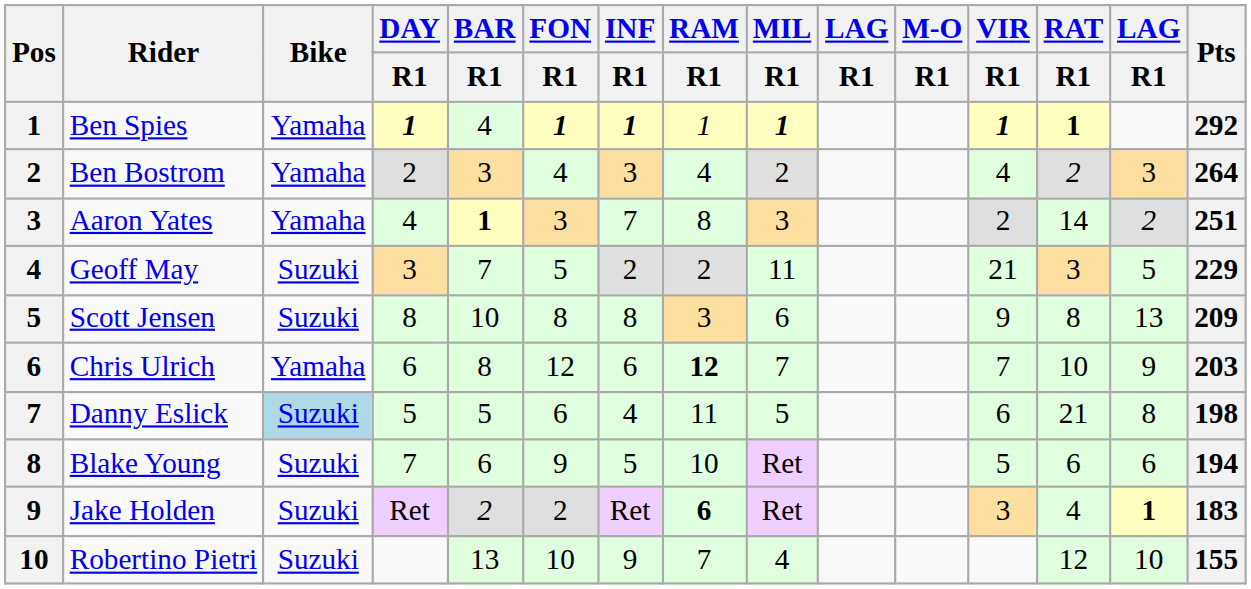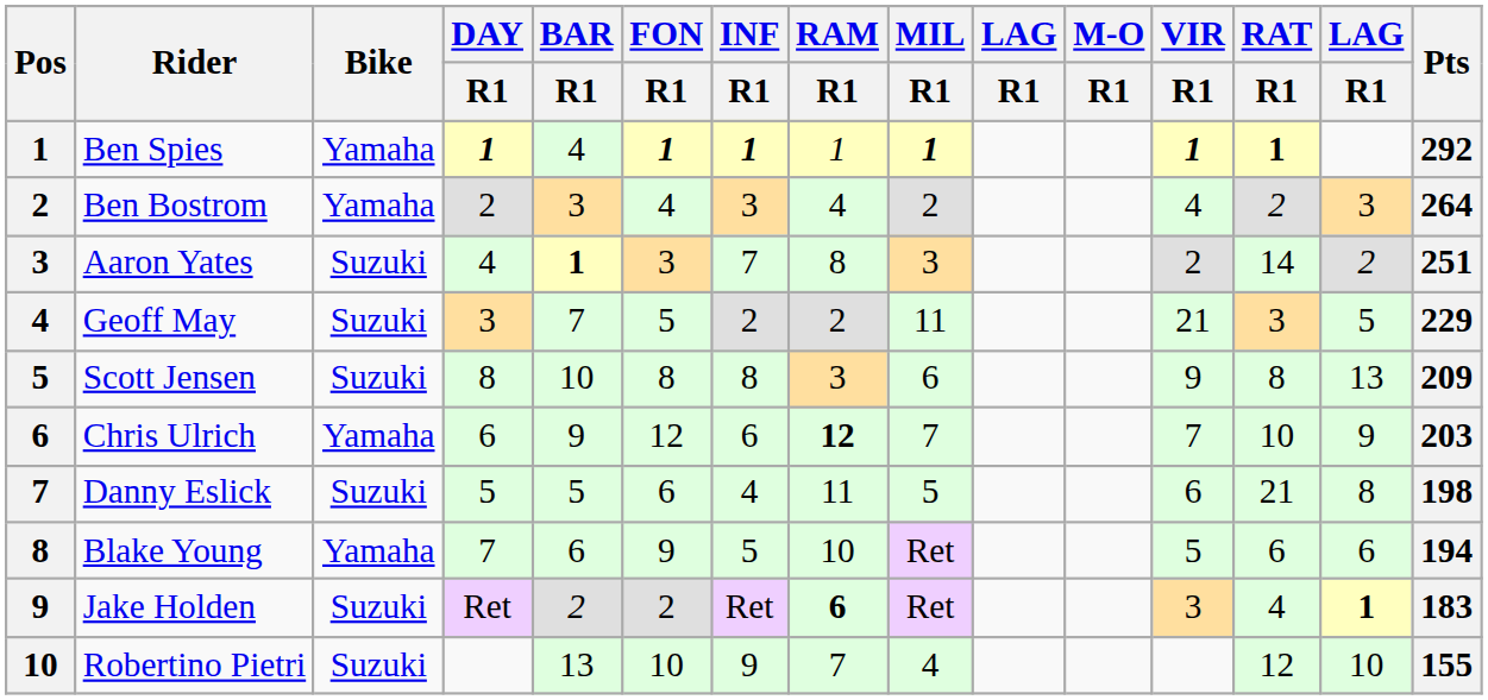Aaron Yates | Bike: Yamaha -> Suzuki
Chris Ulrich | BAR / R1: 8 -> 9
Danny Eslick | Bike: lightblue background -> no background
Blake Young | Bike: Suzuki -> Yamaha
